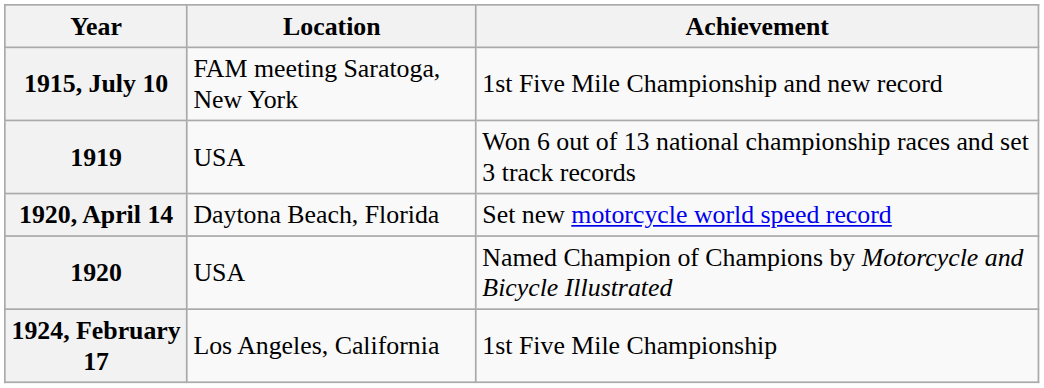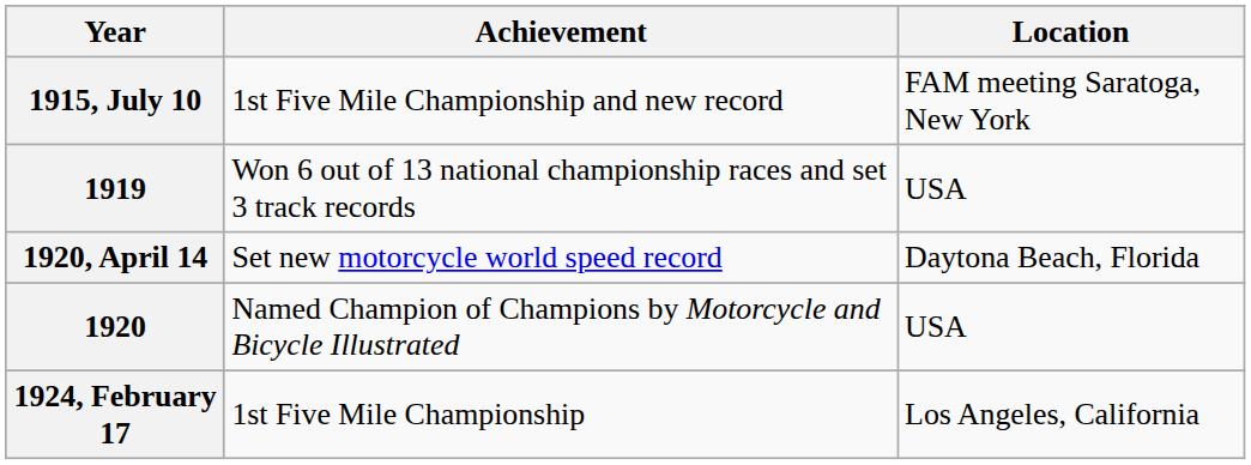columns swapped: Location <-> Achievement
